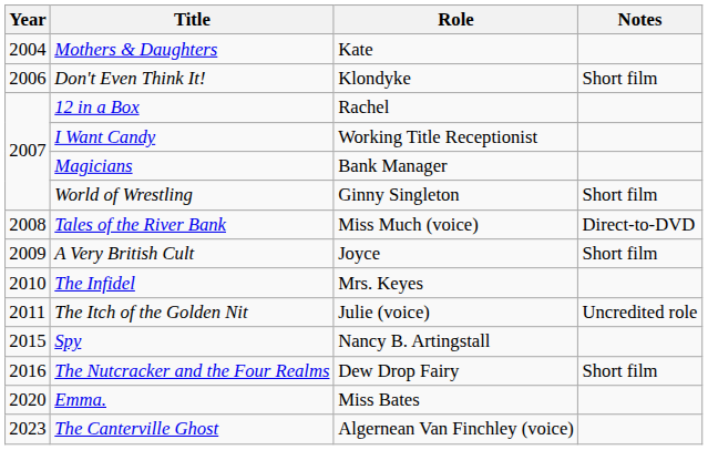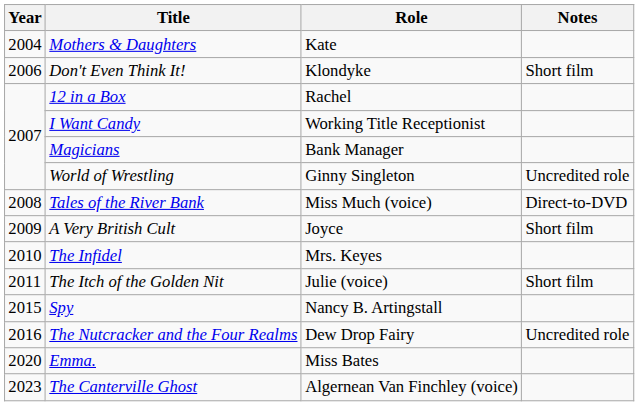World of Wrestling | Notes: Short film -> Uncredited role
The Itch of the Golden Nit | Notes: Uncredited role -> Short film
The Nutcracker and the Four Realms | Notes: Short film -> Uncredited role
